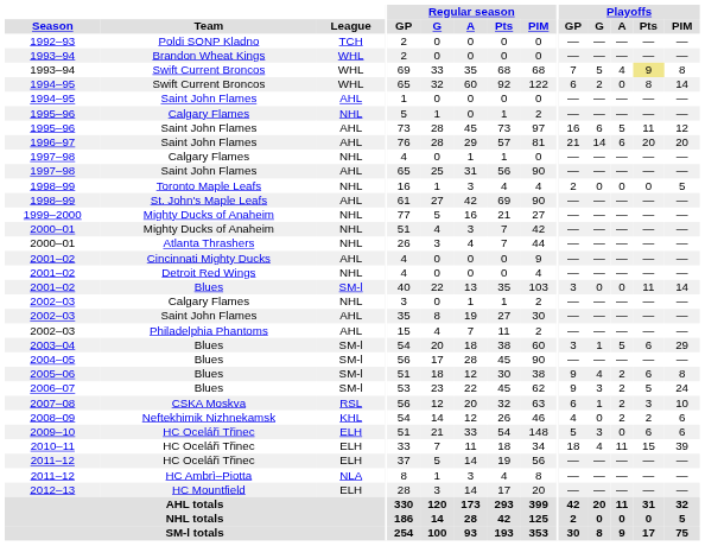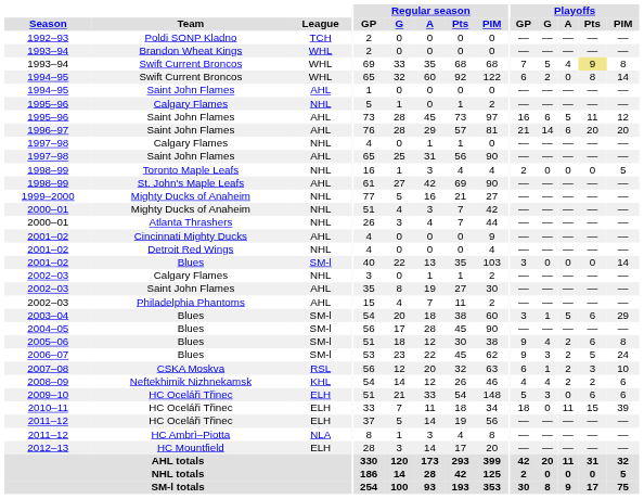2001–02 / Blues | Playoffs / Pts: 11 -> 0
2008–09 | Playoffs / G: 0 -> 4
2010–11 | Playoffs / G: 4 -> 0
